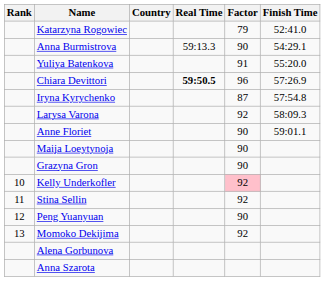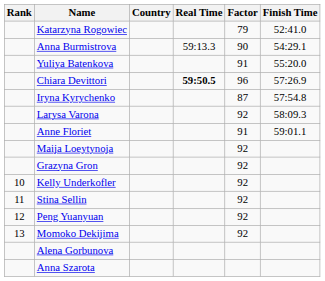Anne Floriet | Factor: 90 -> 91
Maija Loeytynoja | Factor: 90 -> 92
Grazyna Gron | Factor: 90 -> 92
Kelly Underkofler | Factor: pink background -> no background
Peng Yuanyuan | Factor: 90 -> 92
